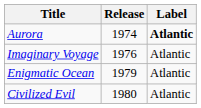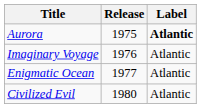Aurora | Release: 1974 -> 1975
Enigmatic Ocean | Release: 1979 -> 1977
